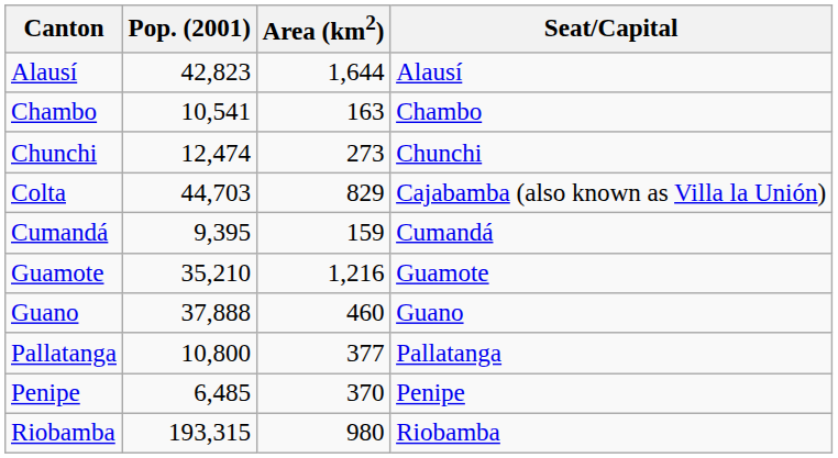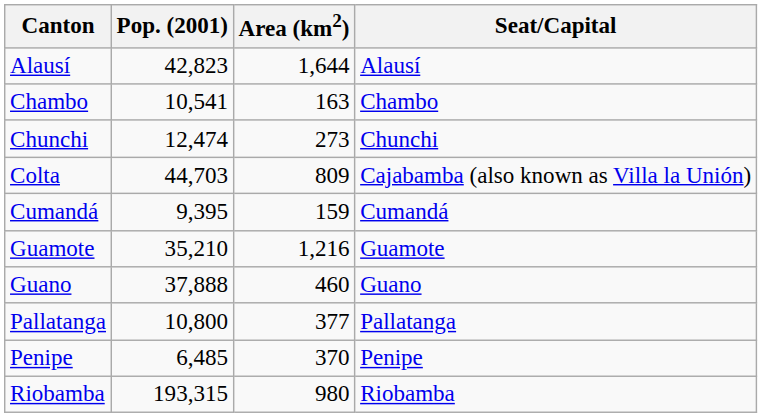Colta | Area (km2): 829 -> 809
